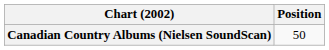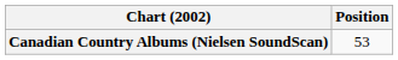Canadian Country Albums (Nielsen SoundScan) | Position: 50 -> 53
